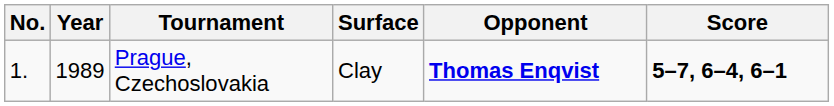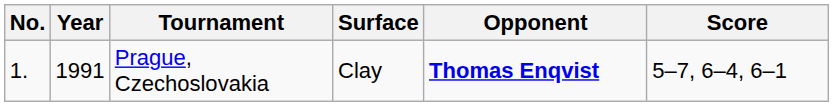Prague, Czechoslovakia | Year: 1989 -> 1991
Prague, Czechoslovakia | Score: bold -> normal
